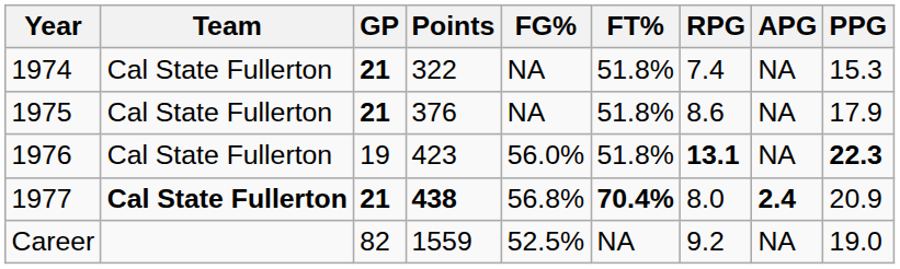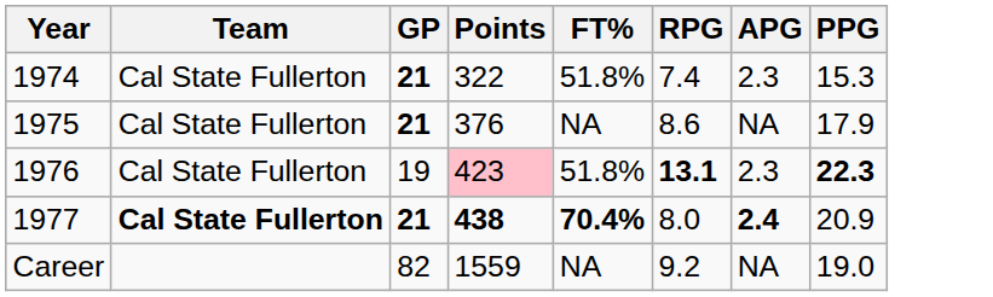- column: FG% | NA | NA | 56.0% | 56.8% | 52.5%
1974 | APG: NA -> 2.3
1975 | FT%: 51.8% -> NA
1976 | Points: no background -> pink background
1976 | APG: NA -> 2.3
